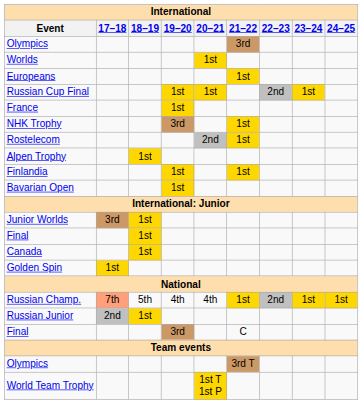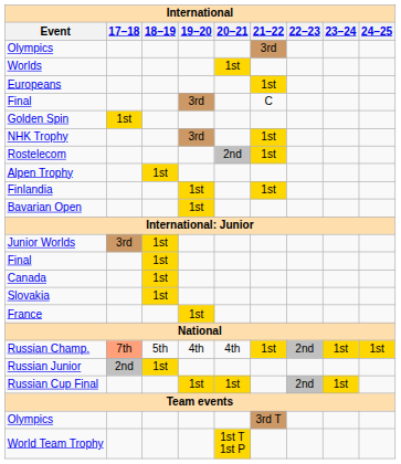rows swapped: Final / 3rd <-> Russian Cup Final
rows swapped: France <-> Golden Spin
+ row: Slovakia | 1st
